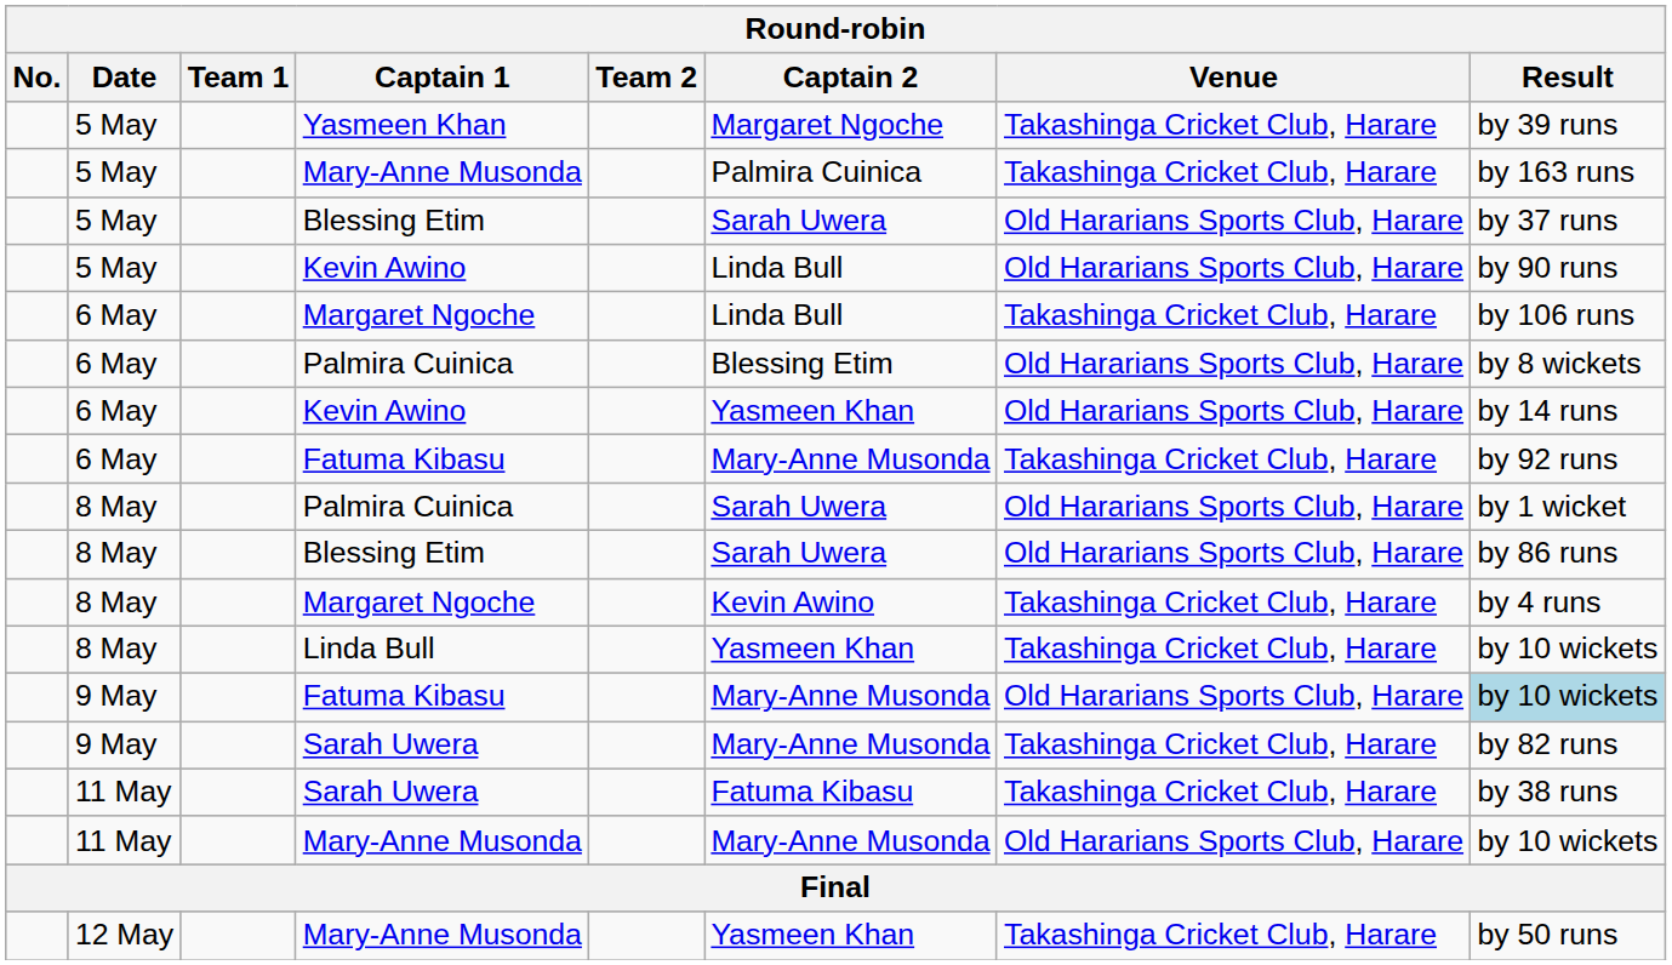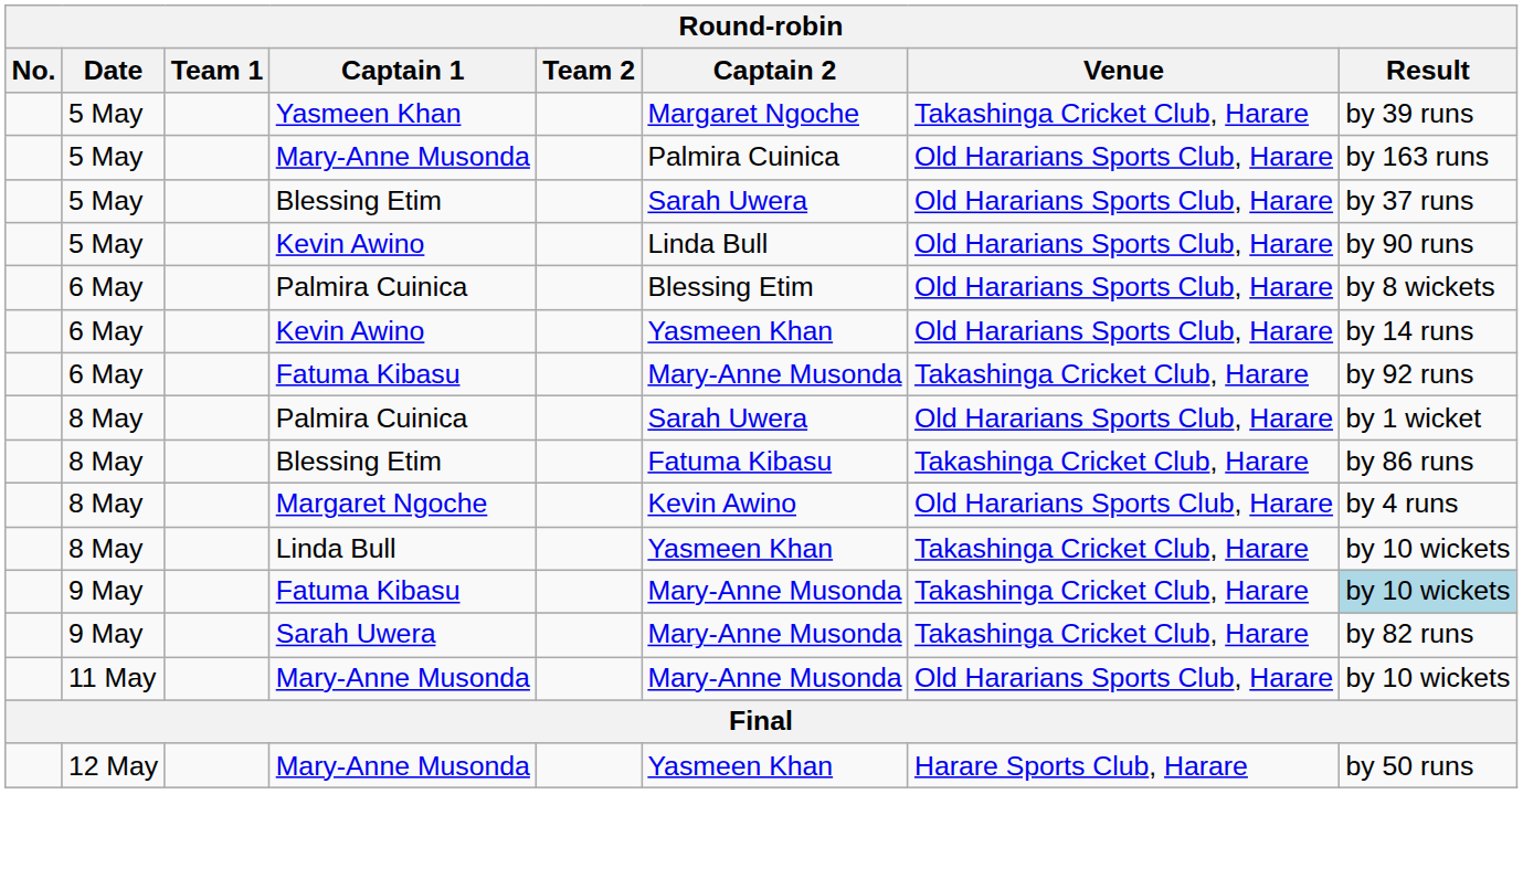5 May / Mary-Anne Musonda | Venue: Takashinga Cricket Club, Harare -> Old Hararians Sports Club, Harare
- row: 6 May | Margaret Ngoche | Linda Bull | Takashinga Cricket Club, Harare | by 106 runs
8 May / Blessing Etim | Captain 2: Sarah Uwera -> Fatuma Kibasu
8 May / Blessing Etim | Venue: Old Hararians Sports Club, Harare -> Takashinga Cricket Club, Harare
8 May / Margaret Ngoche | Venue: Takashinga Cricket Club, Harare -> Old Hararians Sports Club, Harare
9 May / Fatuma Kibasu | Venue: Old Hararians Sports Club, Harare -> Takashinga Cricket Club, Harare
- row: 11 May | Sarah Uwera | Fatuma Kibasu | Takashinga Cricket Club, Harare | by 38 runs
12 May / Mary-Anne Musonda | Venue: Takashinga Cricket Club, Harare -> Harare Sports Club, Harare
